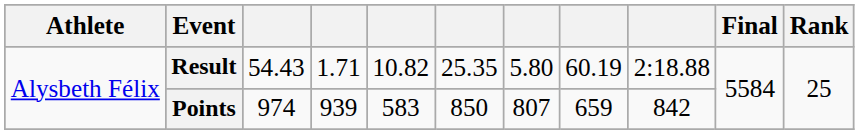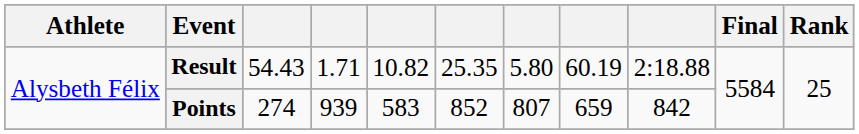Points | column 3: 974 -> 274
Points | column 6: 850 -> 852
